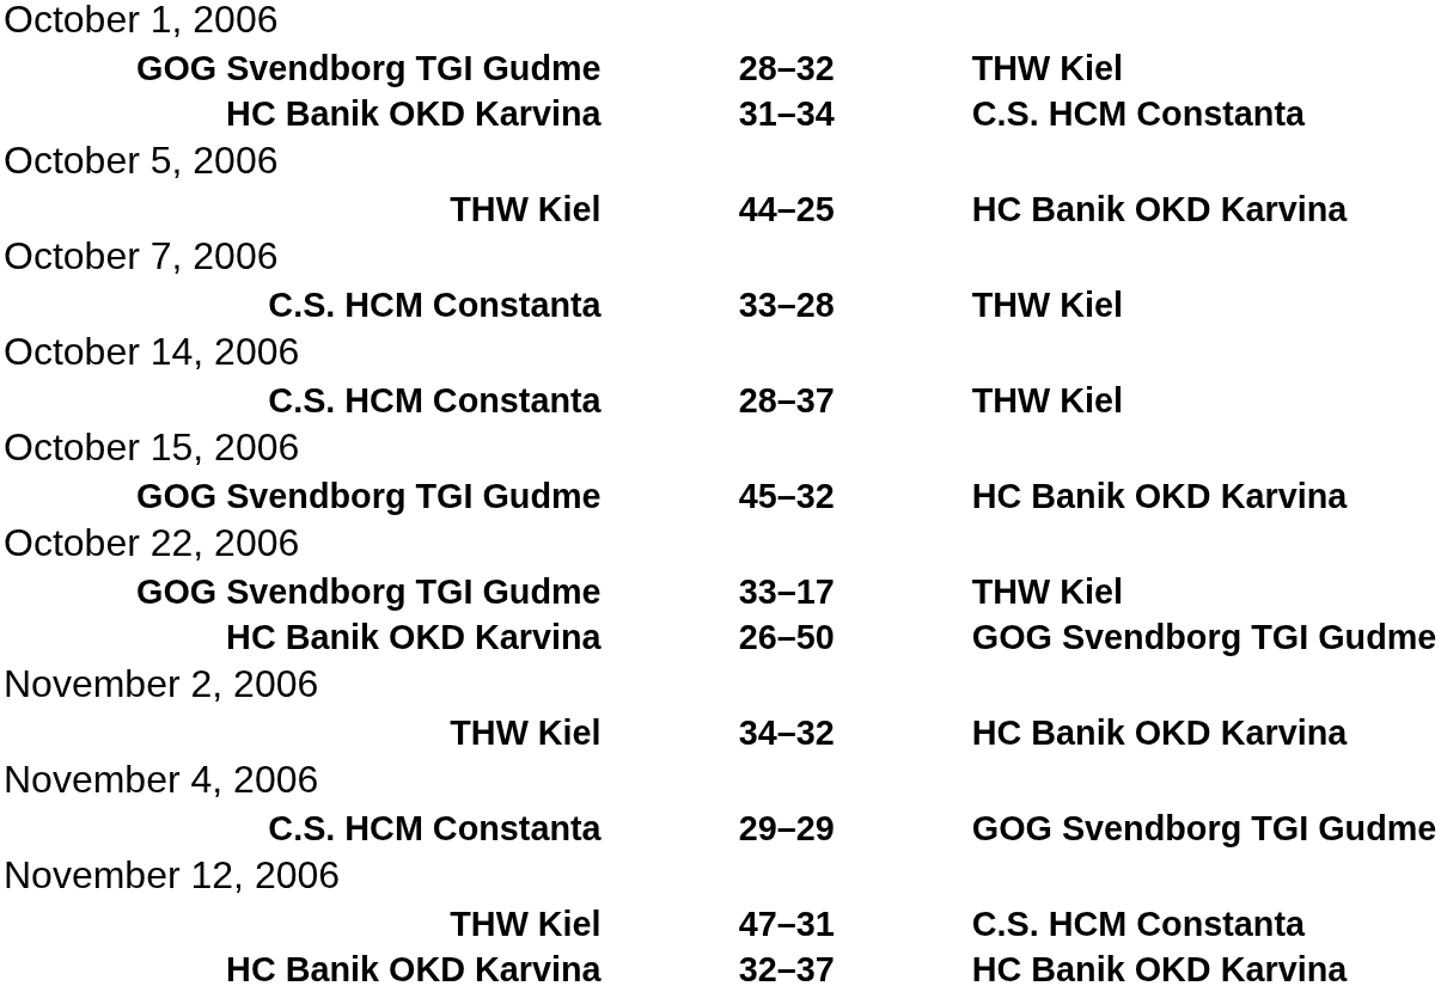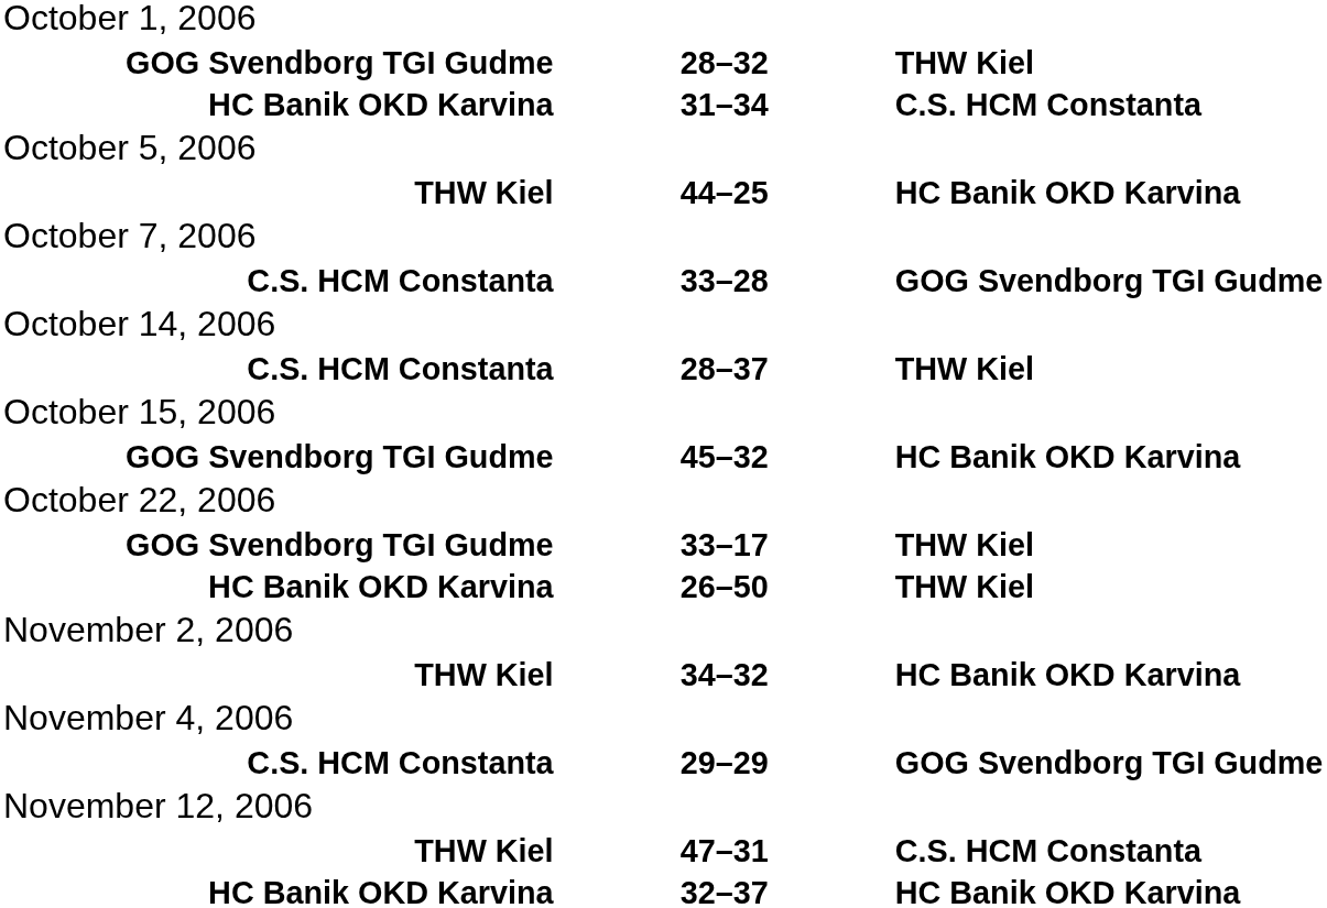C.S. HCM Constanta / 33–28 | column 3: THW Kiel -> GOG Svendborg TGI Gudme
HC Banik OKD Karvina / 26–50 | column 3: GOG Svendborg TGI Gudme -> THW Kiel
